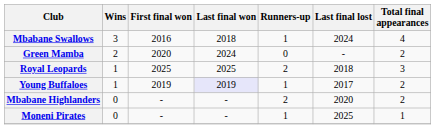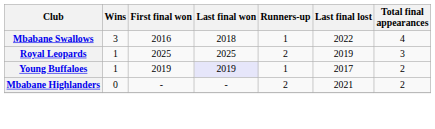Mbabane Swallows | Last final lost: 2024 -> 2022
- row: Green Mamba | 2 | 2020 | 2024 | 0 | - | 2
Royal Leopards | Last final lost: 2018 -> 2019
Mbabane Highlanders | Last final lost: 2020 -> 2021
- row: Moneni Pirates | 0 | - | - | 1 | 2025 | 1
